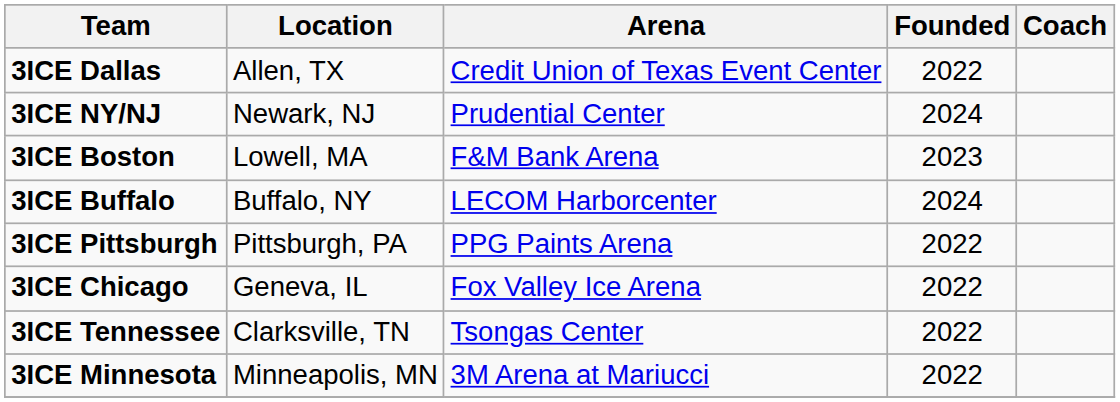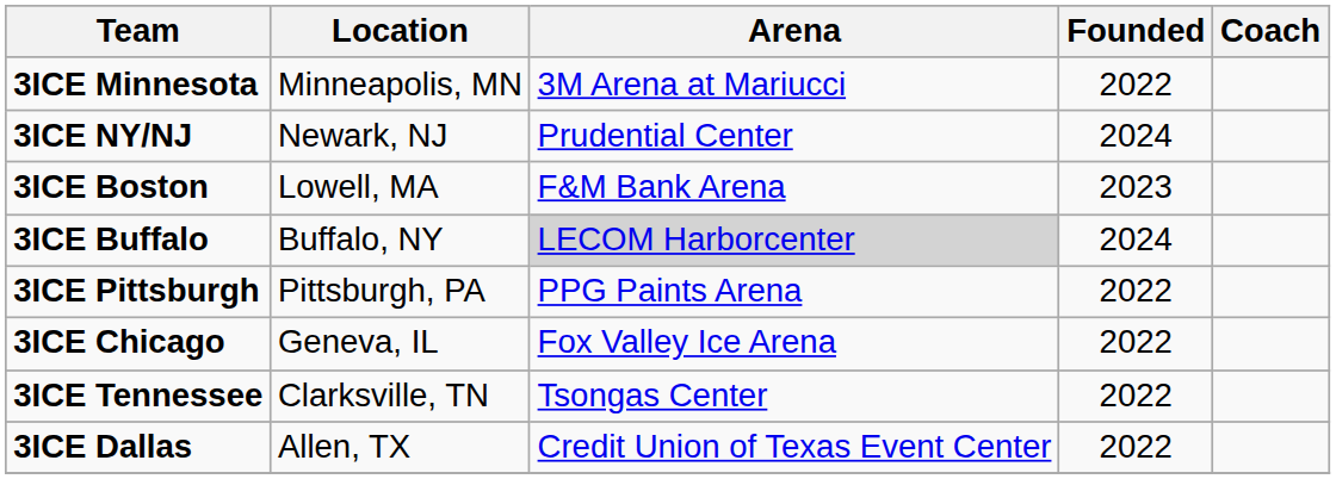rows swapped: 3ICE Minnesota <-> 3ICE Dallas
3ICE Buffalo | Arena: no background -> lightgrey background
